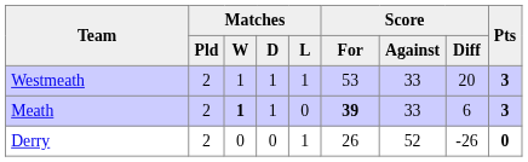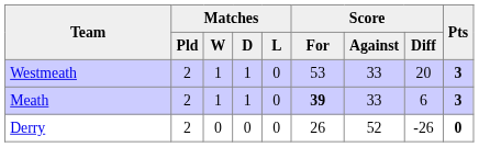Westmeath | Matches / L: 1 -> 0
Meath | Matches / W: bold -> normal
Derry | Matches / L: 1 -> 0
